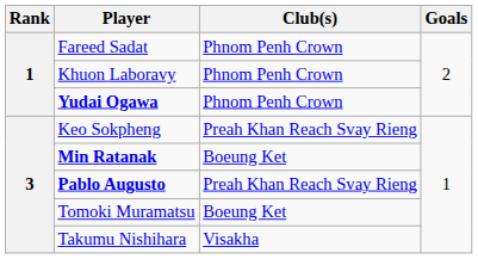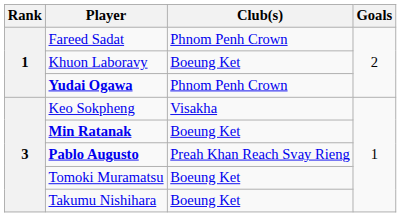Khuon Laboravy | Club(s): Phnom Penh Crown -> Boeung Ket
Keo Sokpheng | Club(s): Preah Khan Reach Svay Rieng -> Visakha
Takumu Nishihara | Club(s): Visakha -> Boeung Ket
